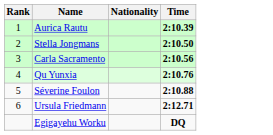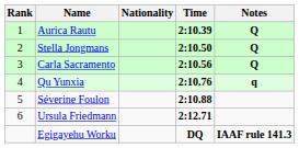+ column: Notes | Q | Q | Q | q | IAAF rule 141.3
